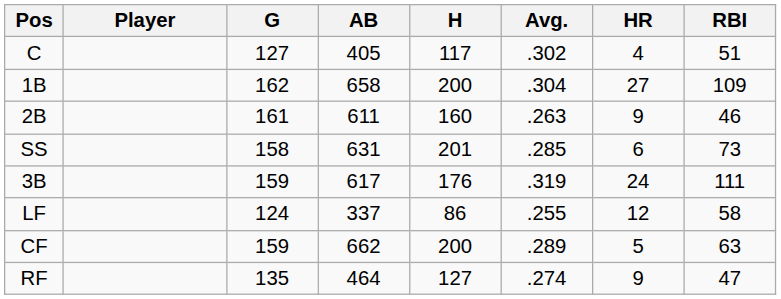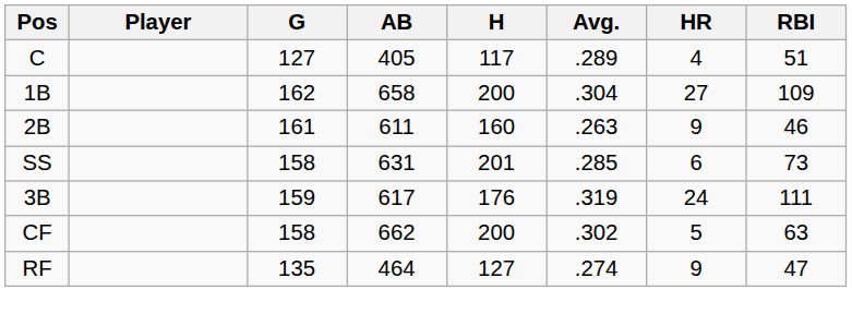C | Avg.: .302 -> .289
- row: LF | 124 | 337 | 86 | .255 | 12 | 58
CF | G: 159 -> 158
CF | Avg.: .289 -> .302
